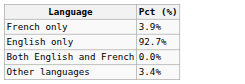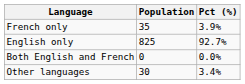+ column: Population | 35 | 825 | 0 | 30
